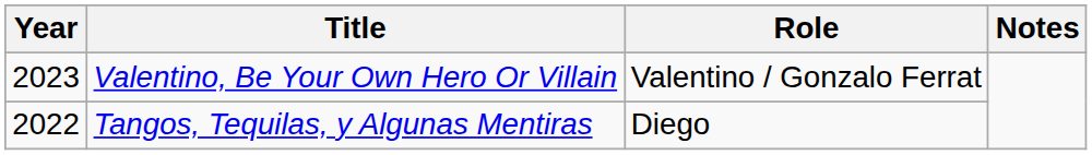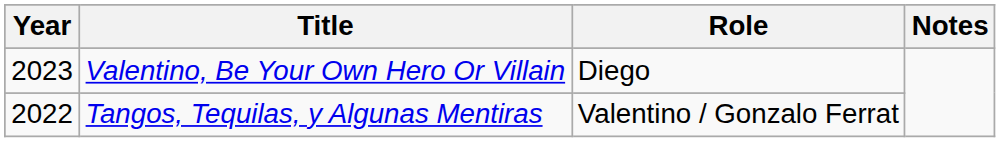Valentino, Be Your Own Hero Or Villain | Role: Valentino / Gonzalo Ferrat -> Diego
Tangos, Tequilas, y Algunas Mentiras | Role: Diego -> Valentino / Gonzalo Ferrat
